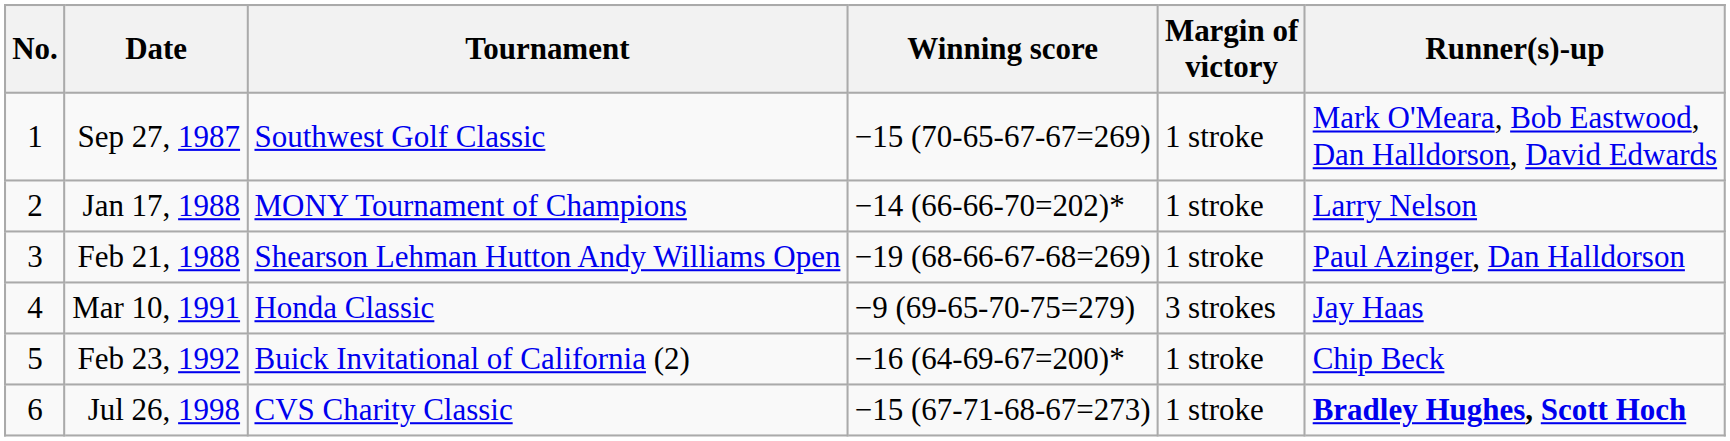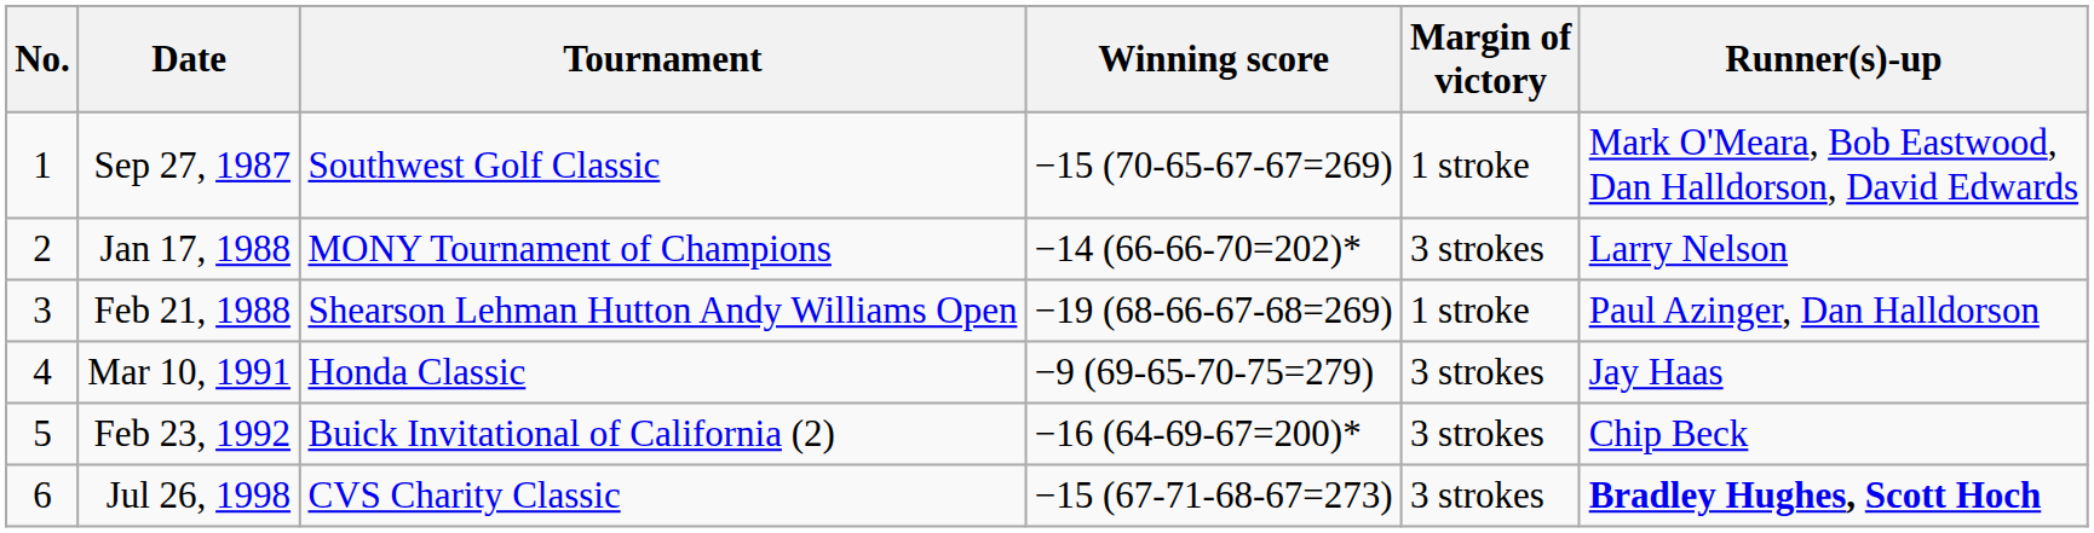Jan 17, 1988 | Margin of victory: 1 stroke -> 3 strokes
Feb 23, 1992 | Margin of victory: 1 stroke -> 3 strokes
Jul 26, 1998 | Margin of victory: 1 stroke -> 3 strokes
